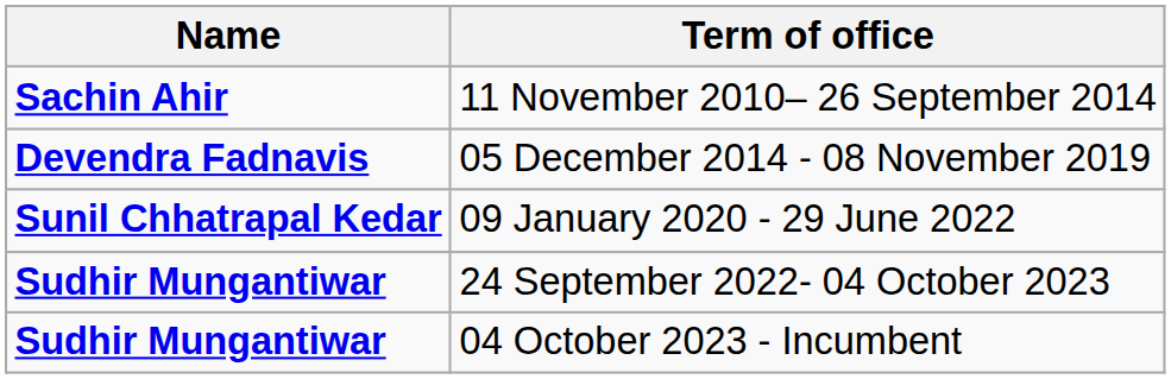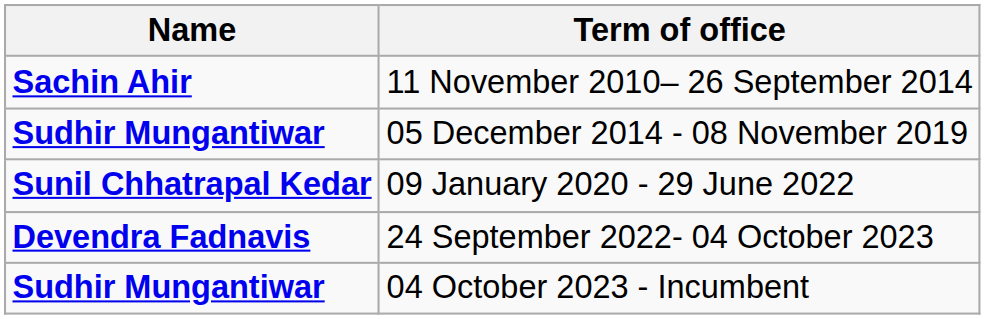05 December 2014 - 08 November 2019 | Name: Devendra Fadnavis -> Sudhir Mungantiwar
24 September 2022- 04 October 2023 | Name: Sudhir Mungantiwar -> Devendra Fadnavis
